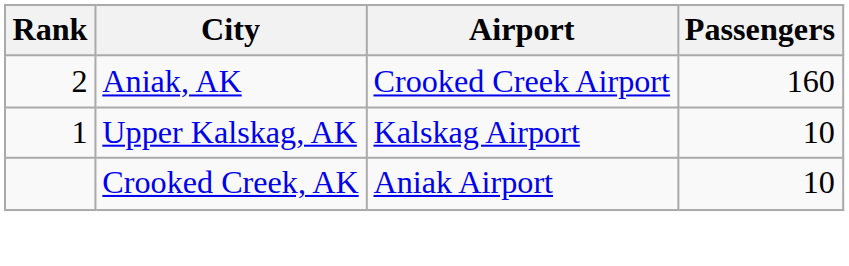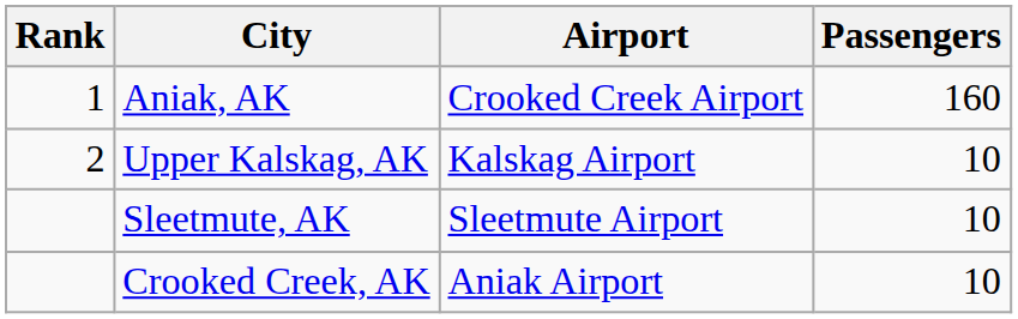Aniak, AK | Rank: 2 -> 1
Upper Kalskag, AK | Rank: 1 -> 2
+ row: Sleetmute, AK | Sleetmute Airport | 10
